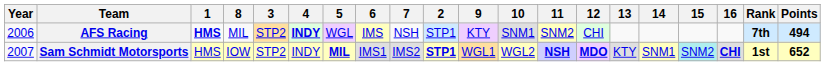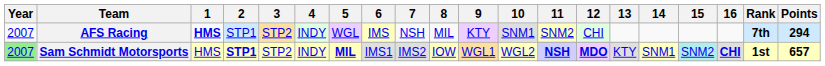columns swapped: 2 <-> 8
AFS Racing | Year: 2006 -> 2007
AFS Racing | 4: bold -> normal
AFS Racing | Points: 494 -> 294
Sam Schmidt Motorsports | Year: no background -> lightgreen background
Sam Schmidt Motorsports | Points: 652 -> 657
